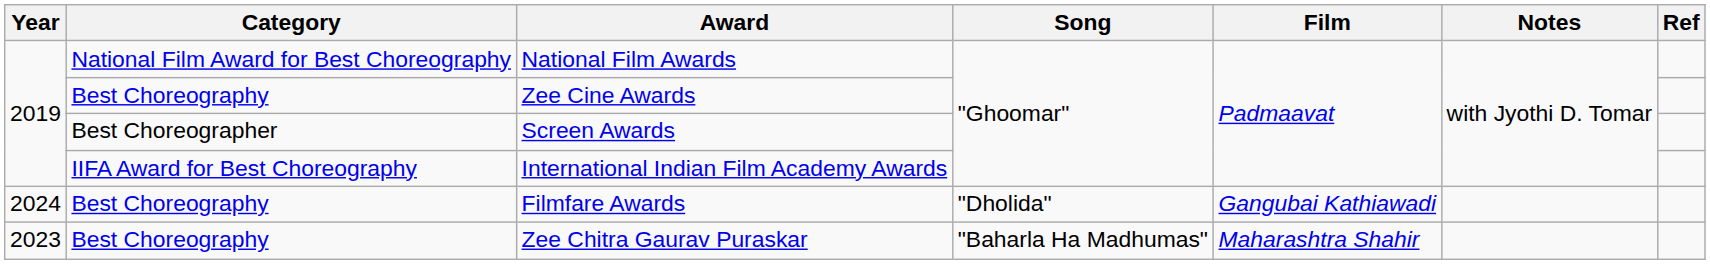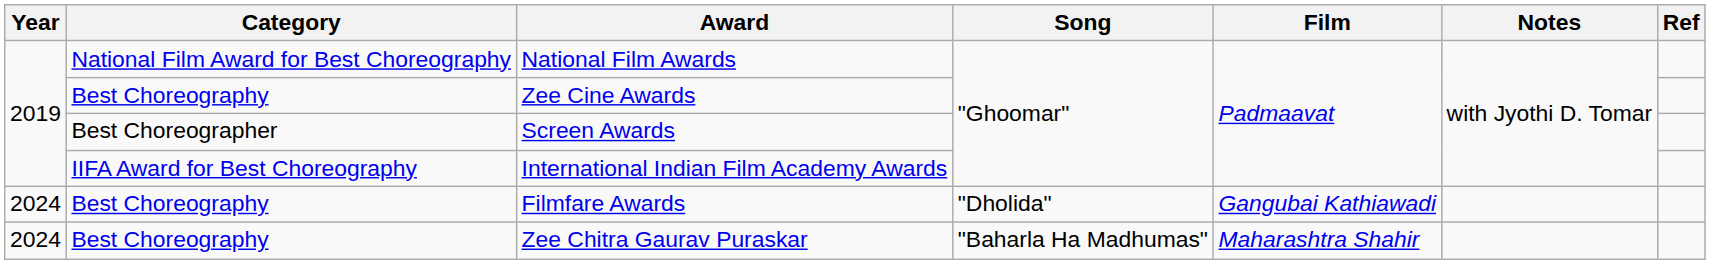Zee Chitra Gaurav Puraskar | Year: 2023 -> 2024
